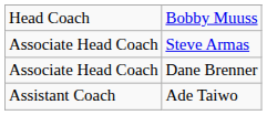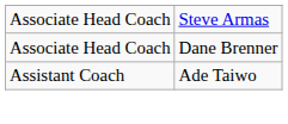- row: Head Coach | Bobby Muuss
